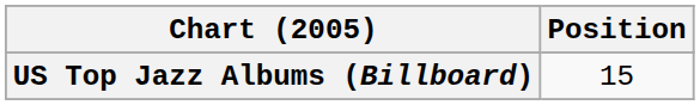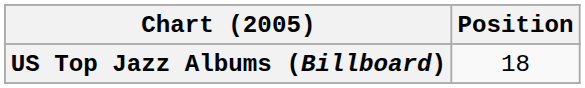US Top Jazz Albums (Billboard) | Position: 15 -> 18
